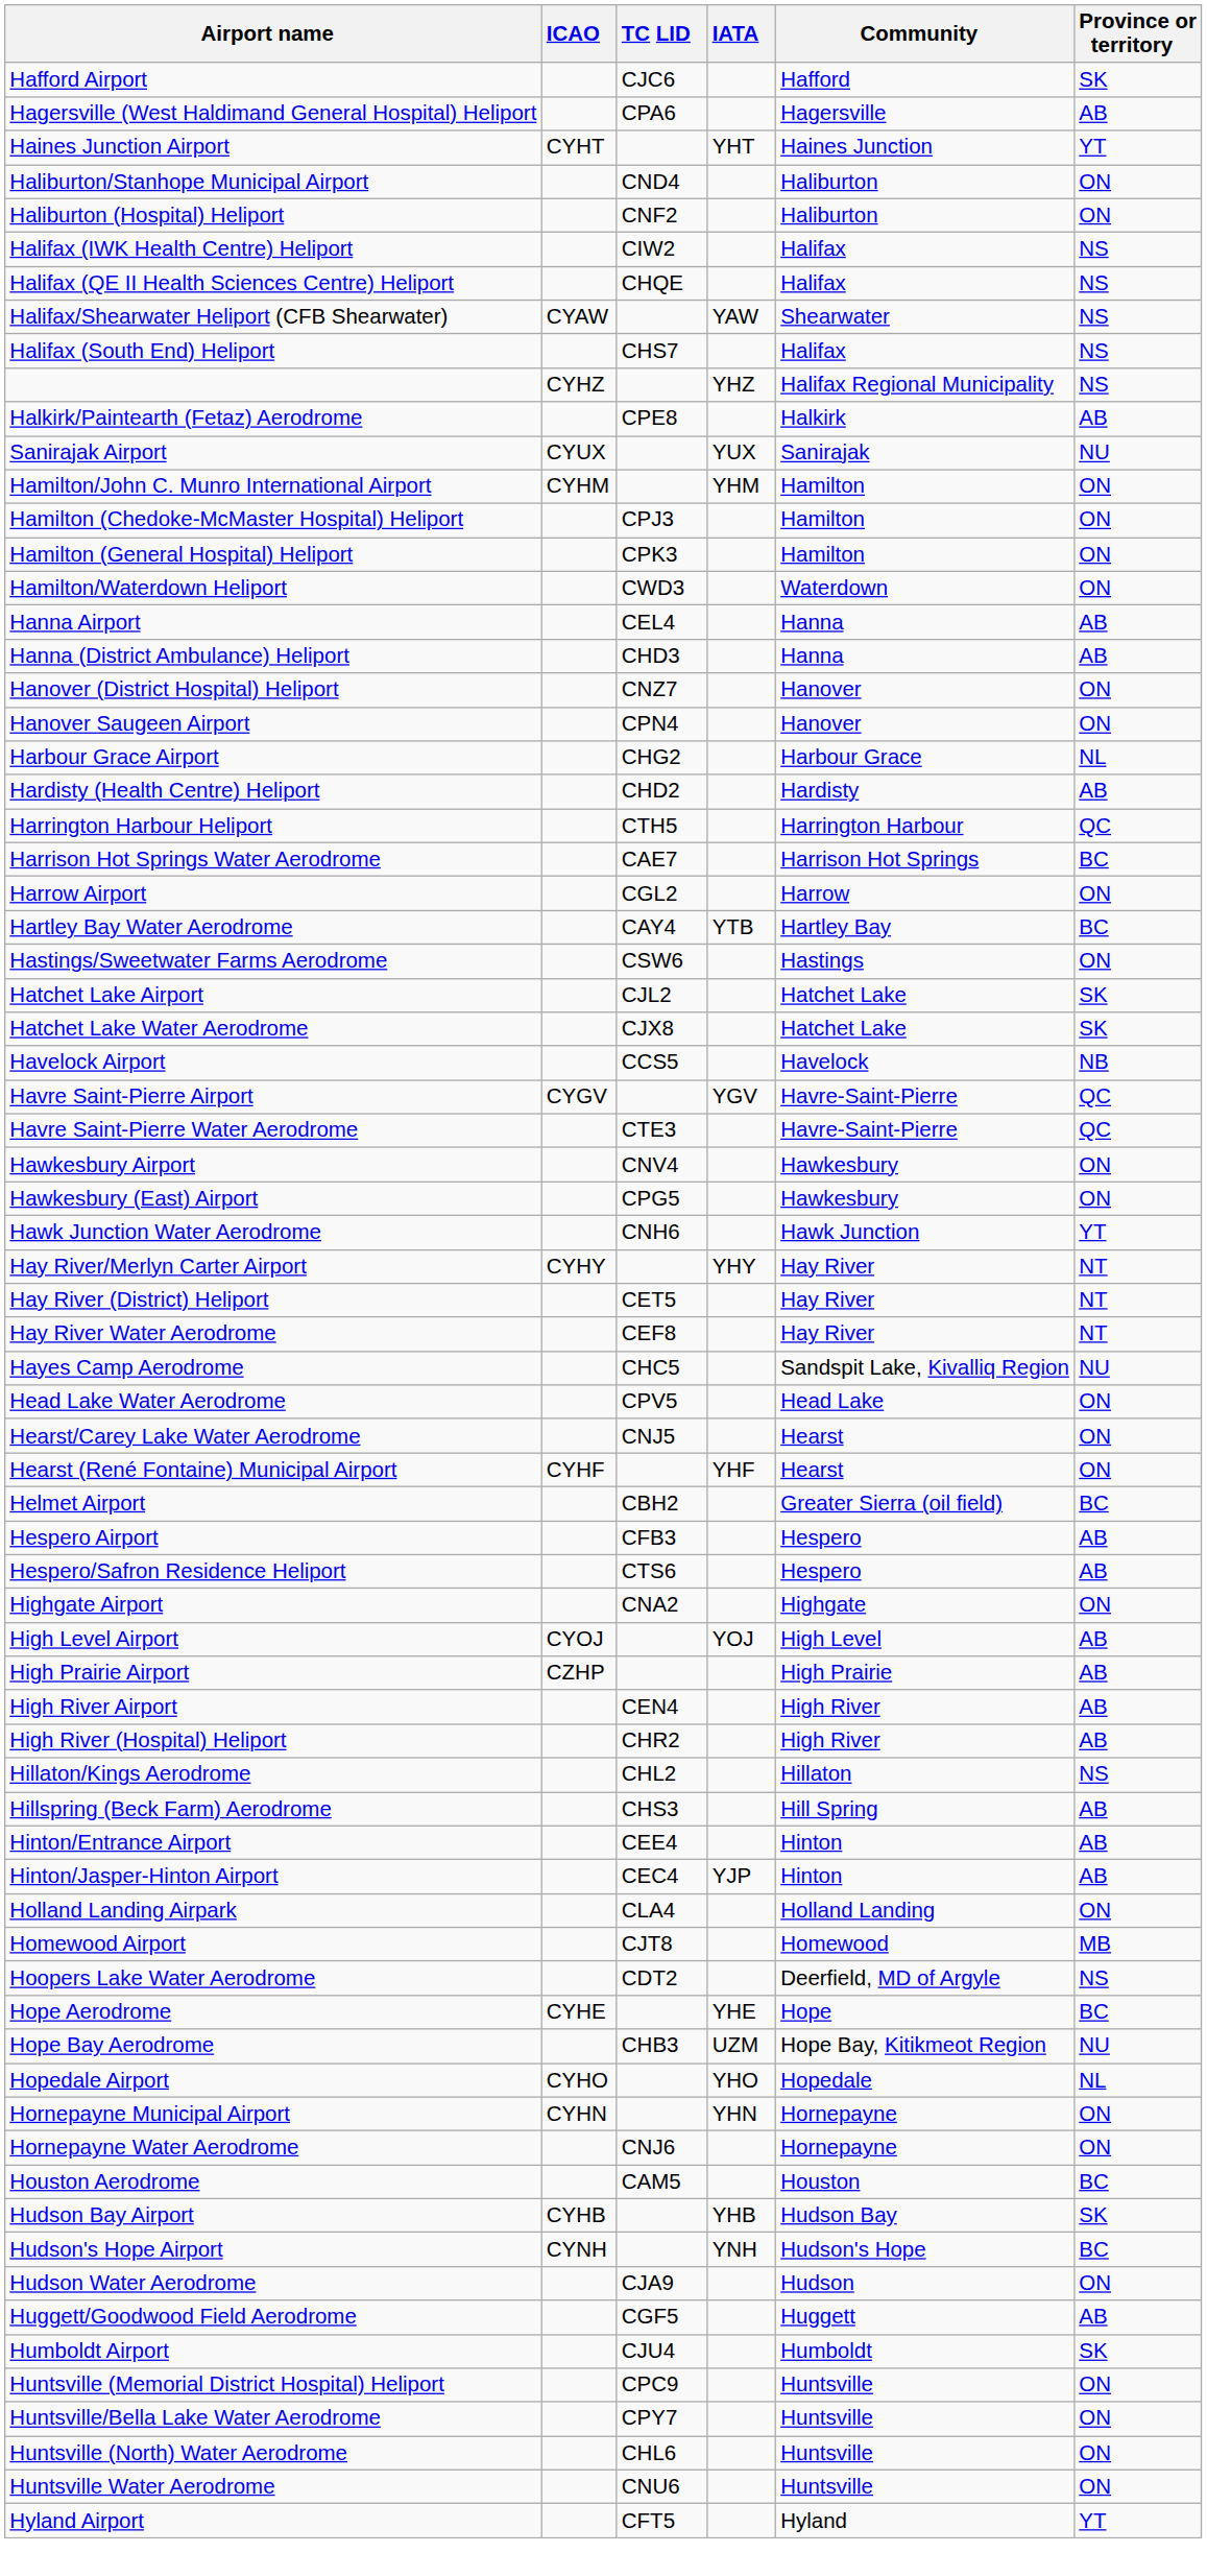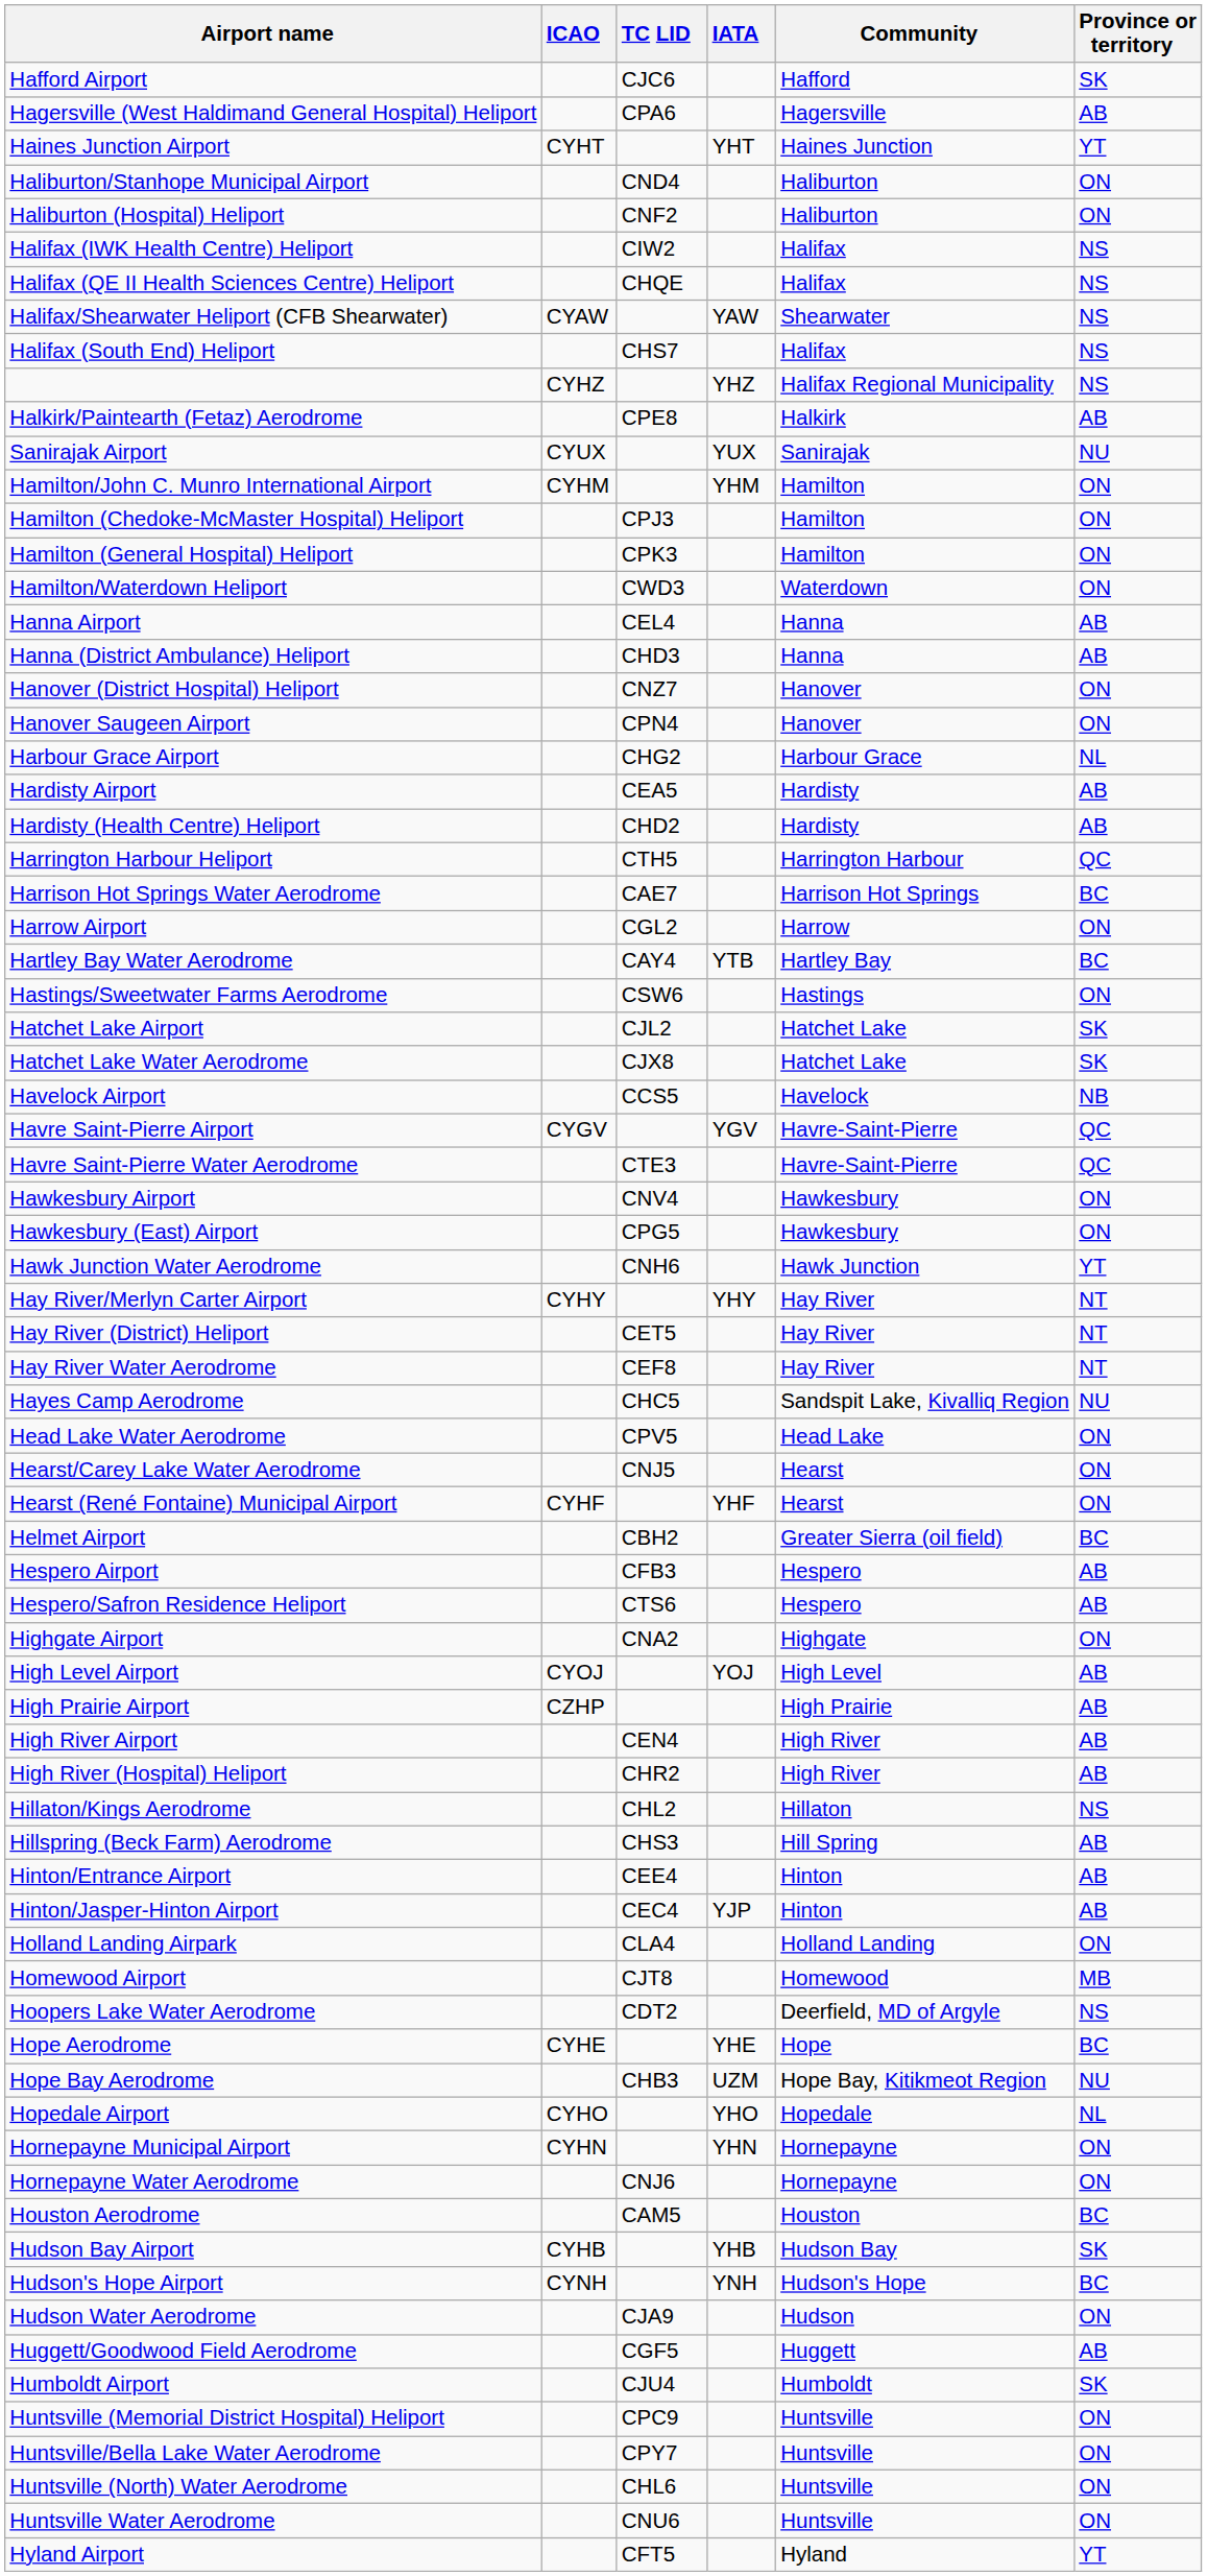+ row: Hardisty Airport | CEA5 | Hardisty | AB
